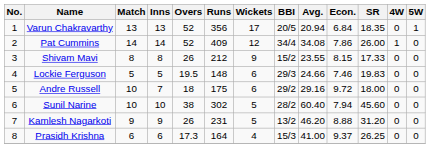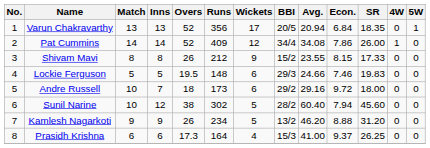Andre Russell | Runs: 175 -> 173
Sunil Narine | Inns: 10 -> 12
Kamlesh Nagarkoti | Runs: 231 -> 234
